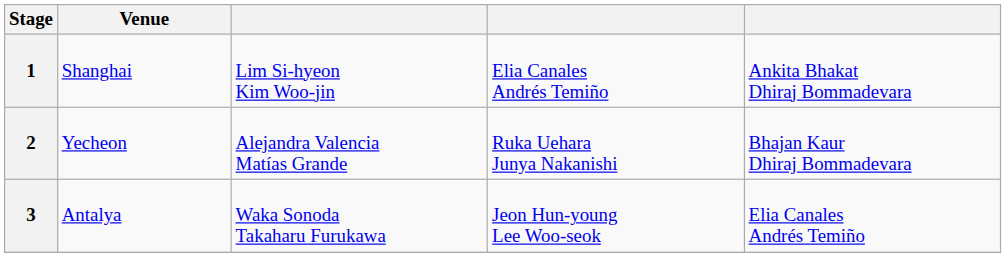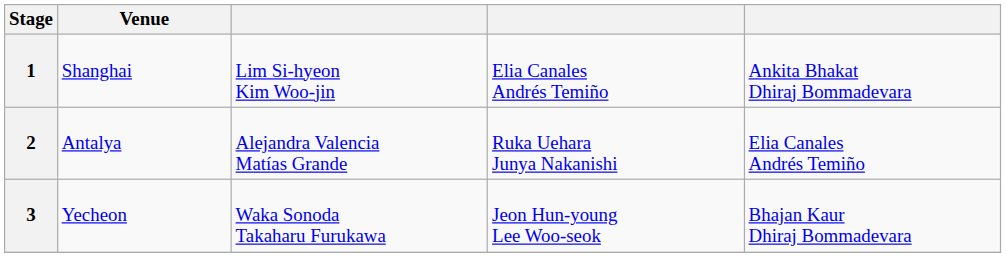2 | Venue: Yecheon -> Antalya
2 | column 5: Bhajan Kaur Dhiraj Bommadevara -> Elia Canales Andrés Temiño
3 | Venue: Antalya -> Yecheon
3 | column 5: Elia Canales Andrés Temiño -> Bhajan Kaur Dhiraj Bommadevara
